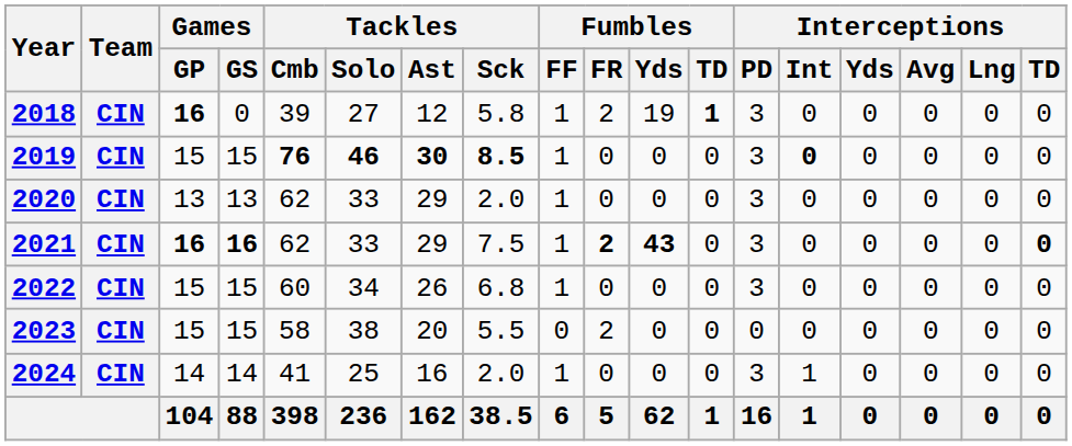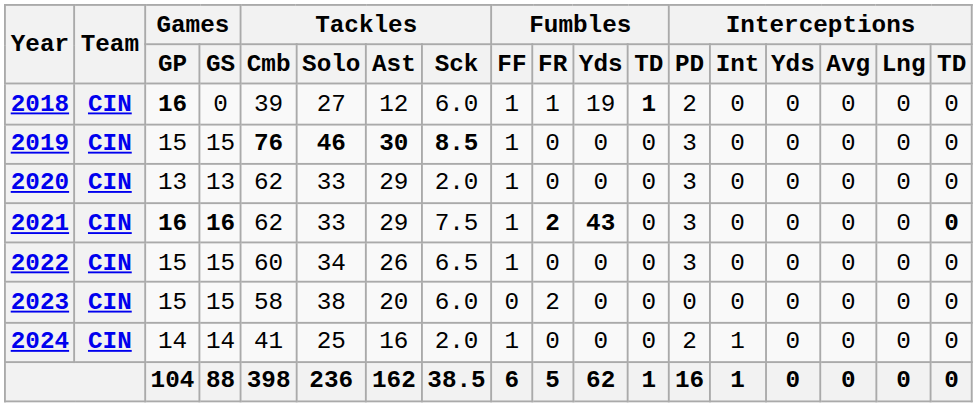2018 | Tackles / Sck: 5.8 -> 6.0
2018 | Fumbles / FR: 2 -> 1
2018 | Interceptions / PD: 3 -> 2
2019 | Interceptions / Int: bold -> normal
2022 | Tackles / Sck: 6.8 -> 6.5
2023 | Tackles / Sck: 5.5 -> 6.0
2024 | Interceptions / PD: 3 -> 2
